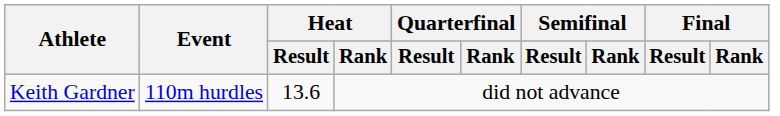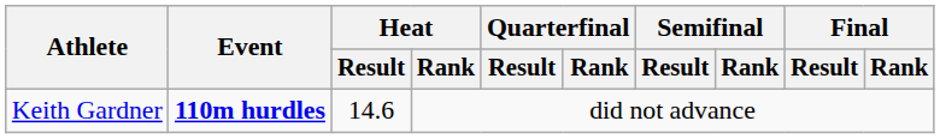Keith Gardner | Event: normal -> bold
Keith Gardner | Heat / Result: 13.6 -> 14.6
